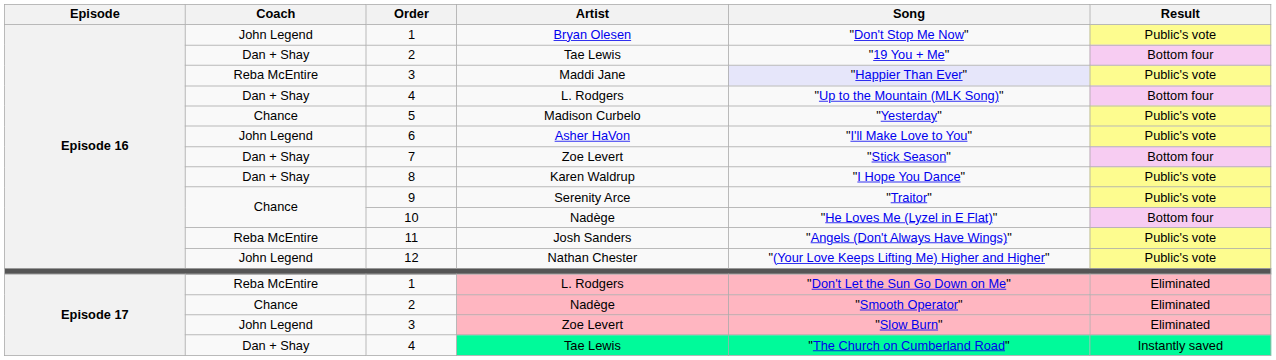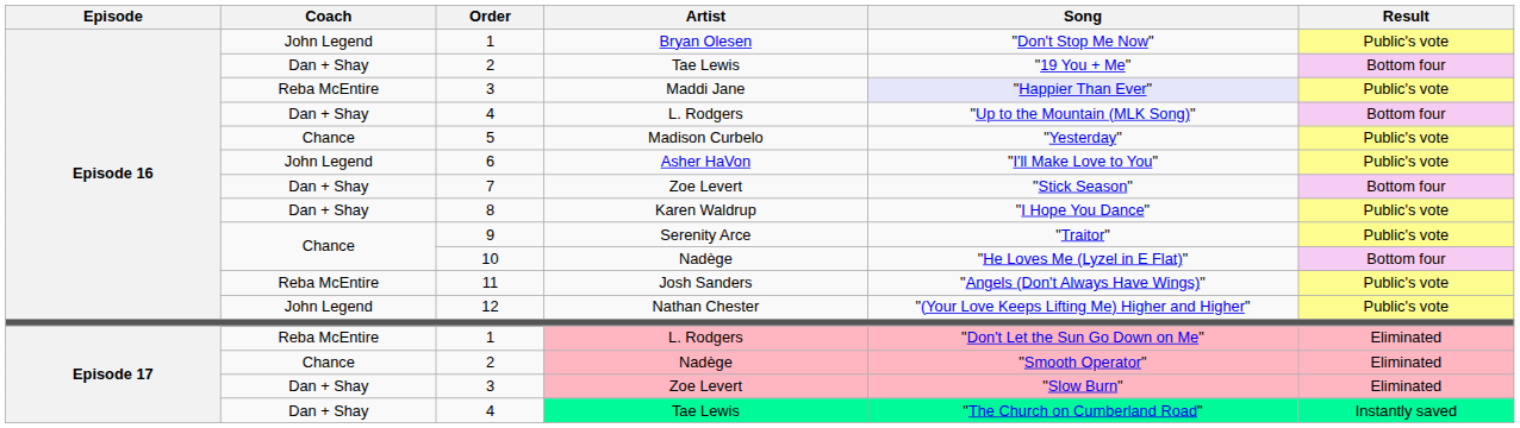3 / Zoe Levert | Coach: John Legend -> Dan + Shay
